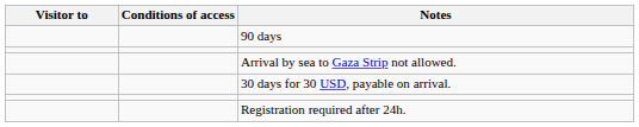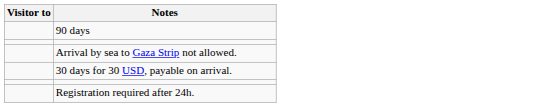- column: Conditions of access
